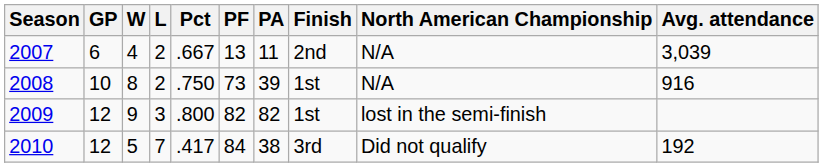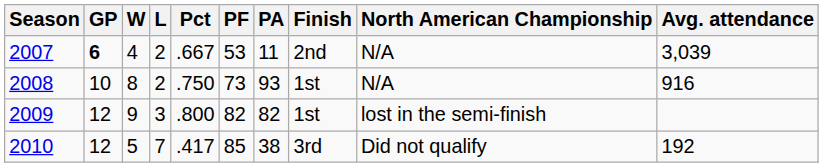2007 | GP: normal -> bold
2007 | PF: 13 -> 53
2008 | PA: 39 -> 93
2010 | PF: 84 -> 85
